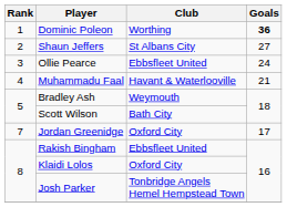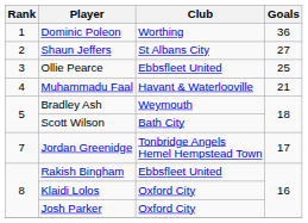Dominic Poleon | Goals: bold -> normal
Ollie Pearce | Goals: 24 -> 25
Jordan Greenidge | Club: Oxford City -> Tonbridge Angels Hemel Hempstead Town
Josh Parker | Club: Tonbridge Angels Hemel Hempstead Town -> Oxford City
